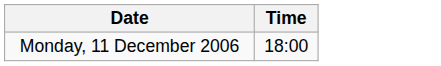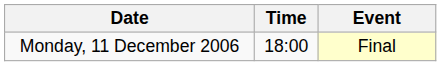+ column: Event | Final
